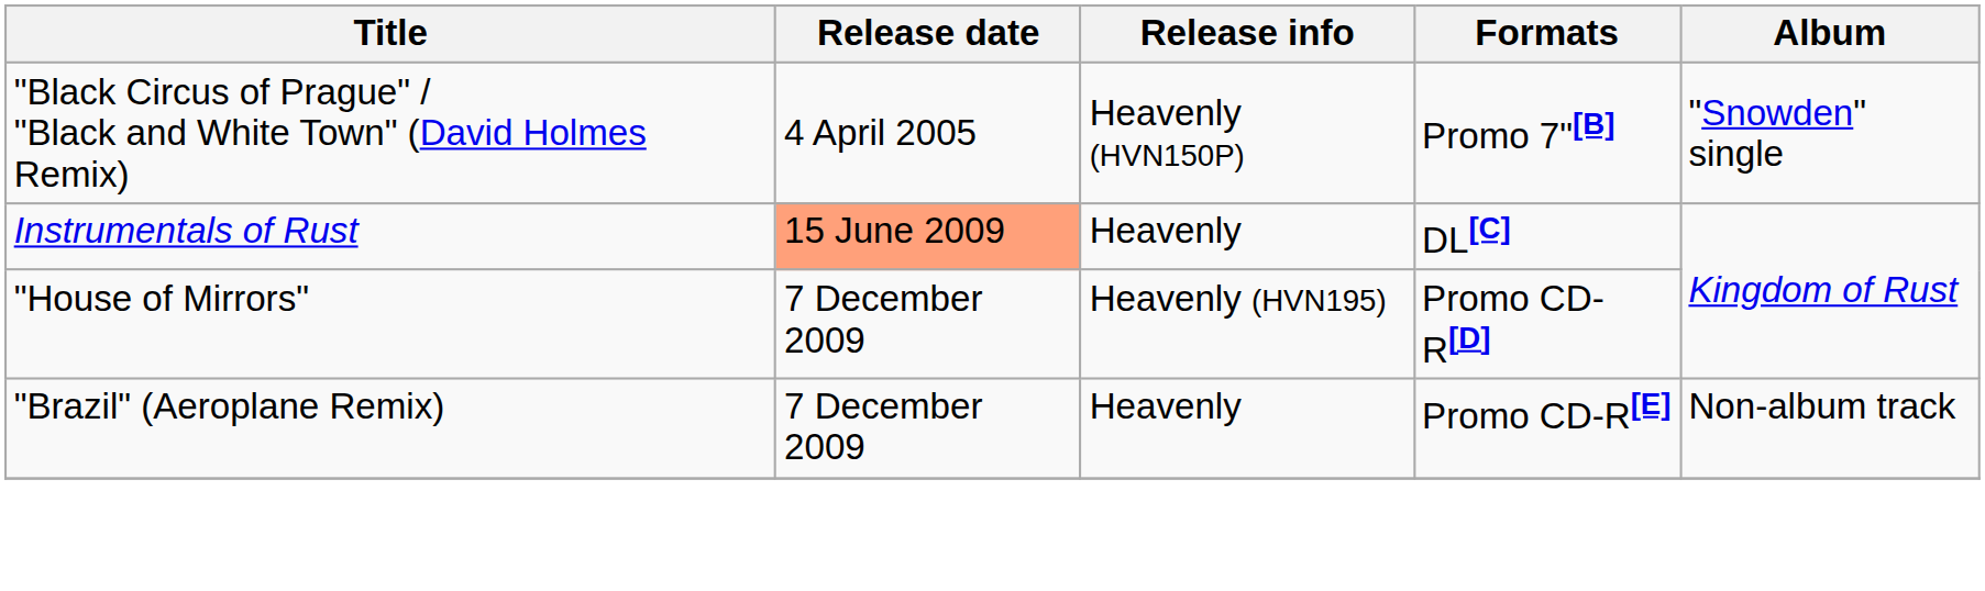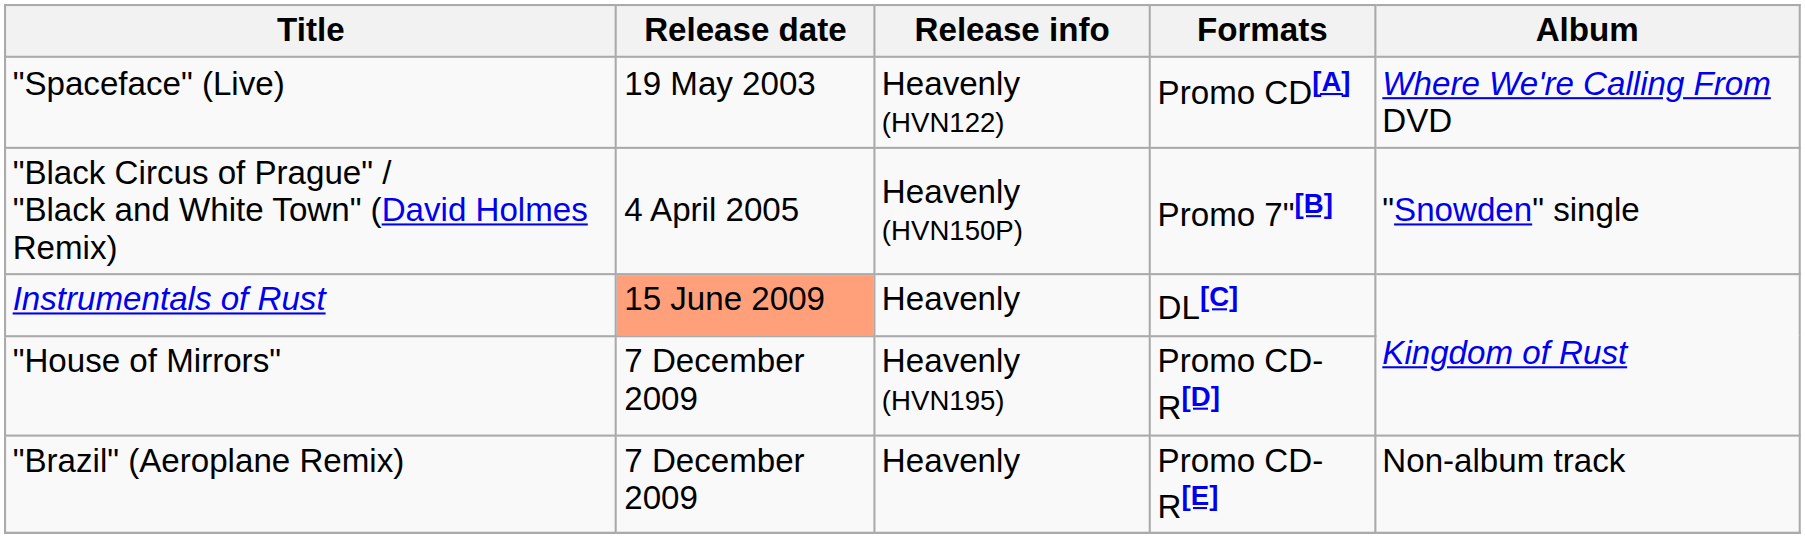+ row: "Spaceface" (Live) | 19 May 2003 | Heavenly (HVN122) | Promo CD[A] | Where We're Calling From DVD
